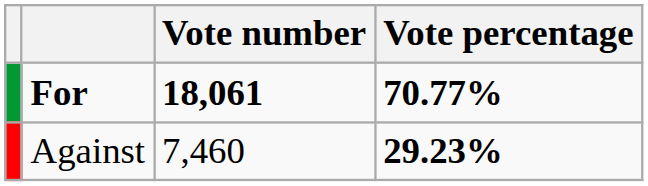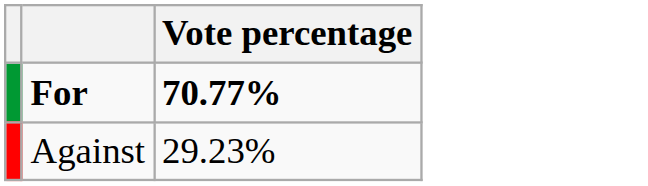- column: Vote number | 18,061 | 7,460
Against | Vote percentage: bold -> normal
